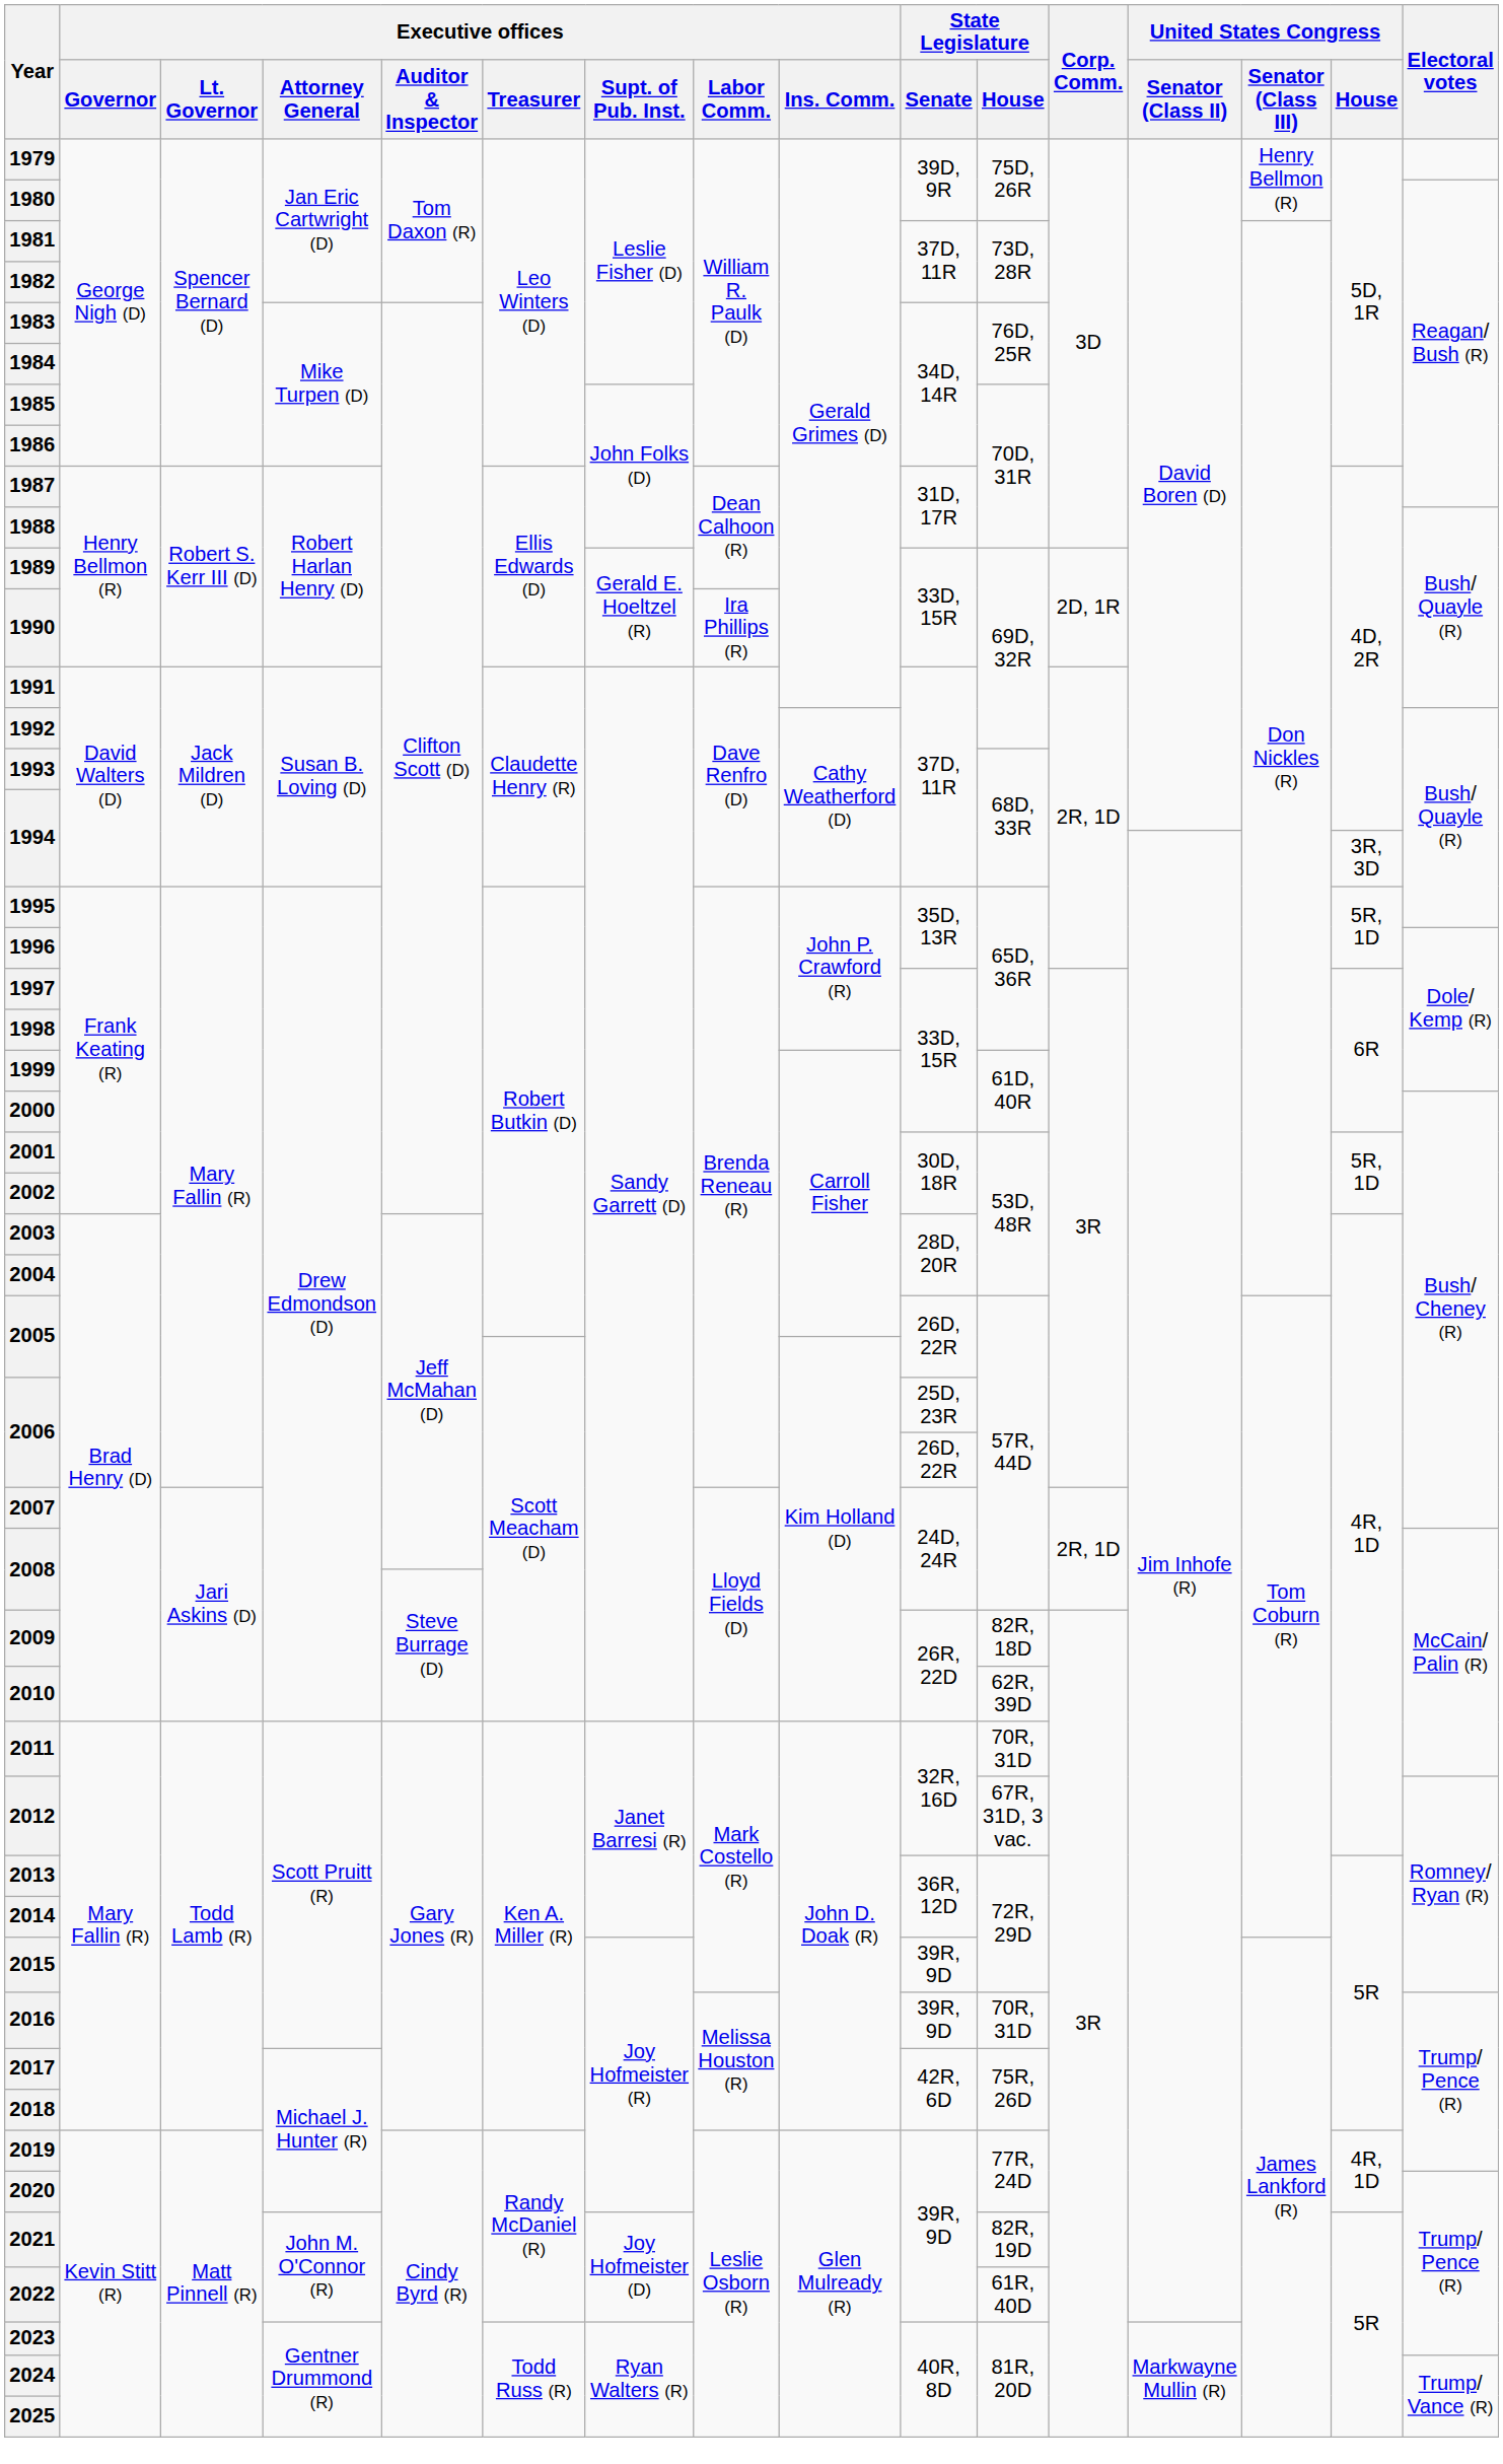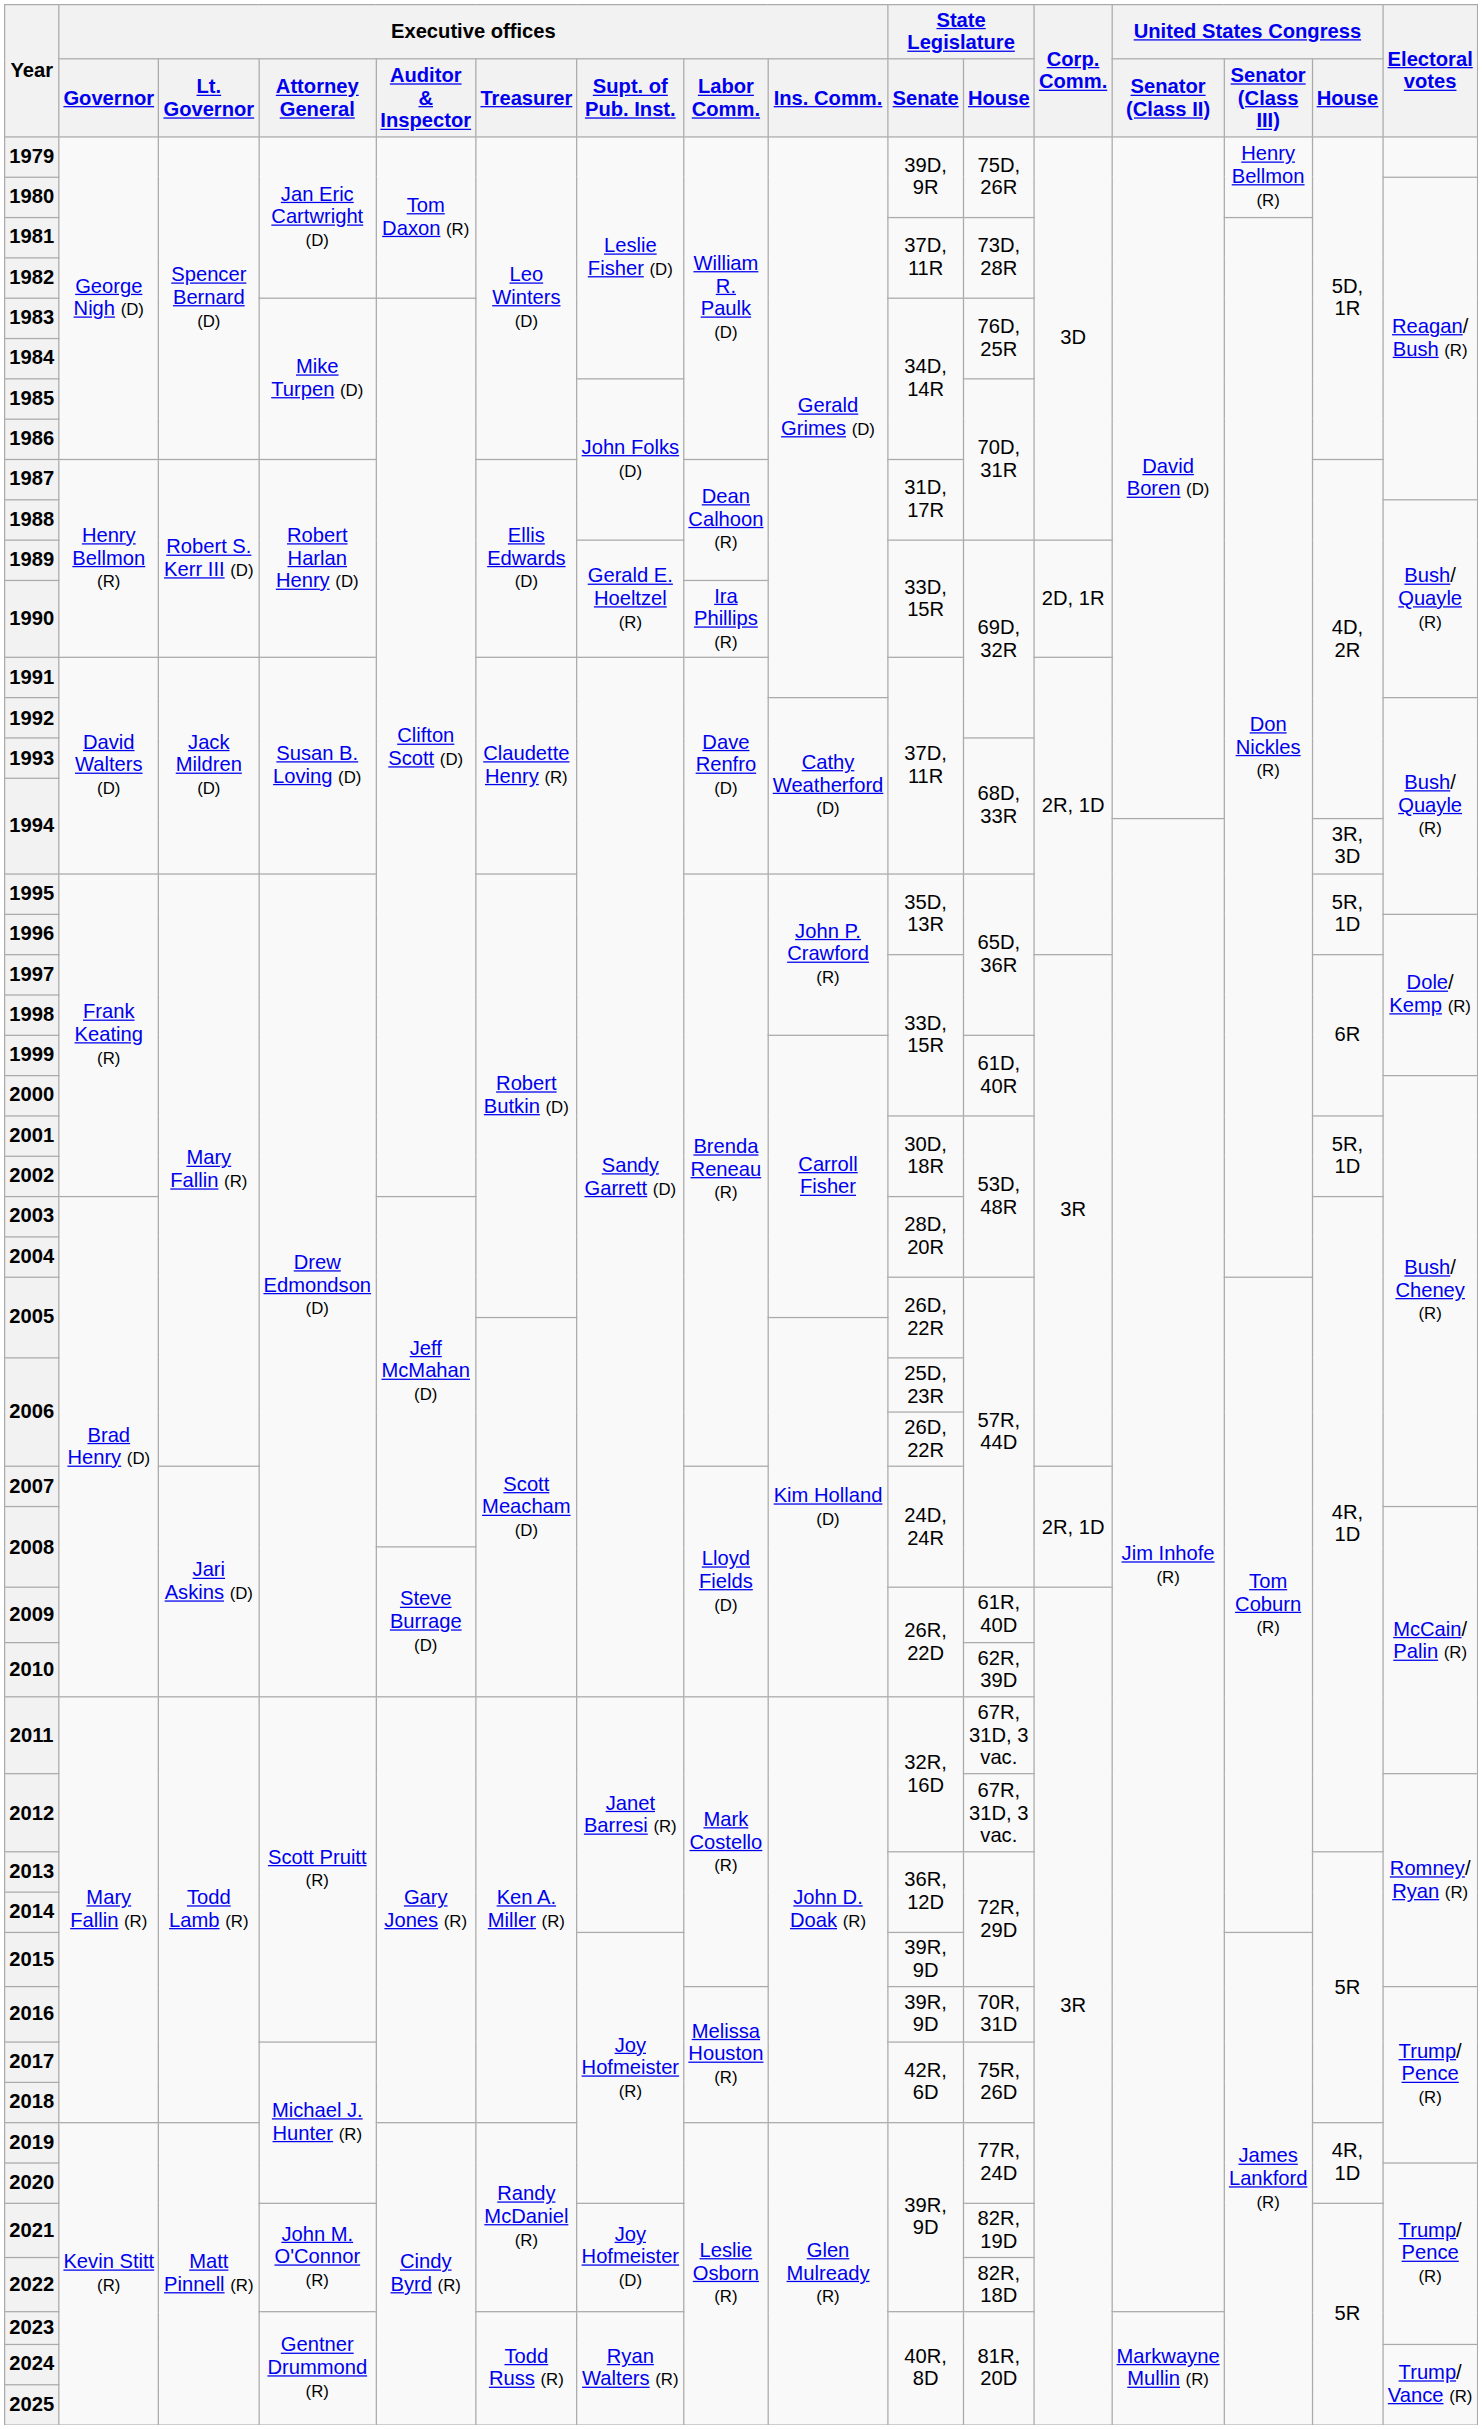2009 | State Legislature / House: 82R, 18D -> 61R, 40D
2011 | State Legislature / House: 70R, 31D -> 67R, 31D, 3 vac.
2022 | State Legislature / House: 61R, 40D -> 82R, 18D
